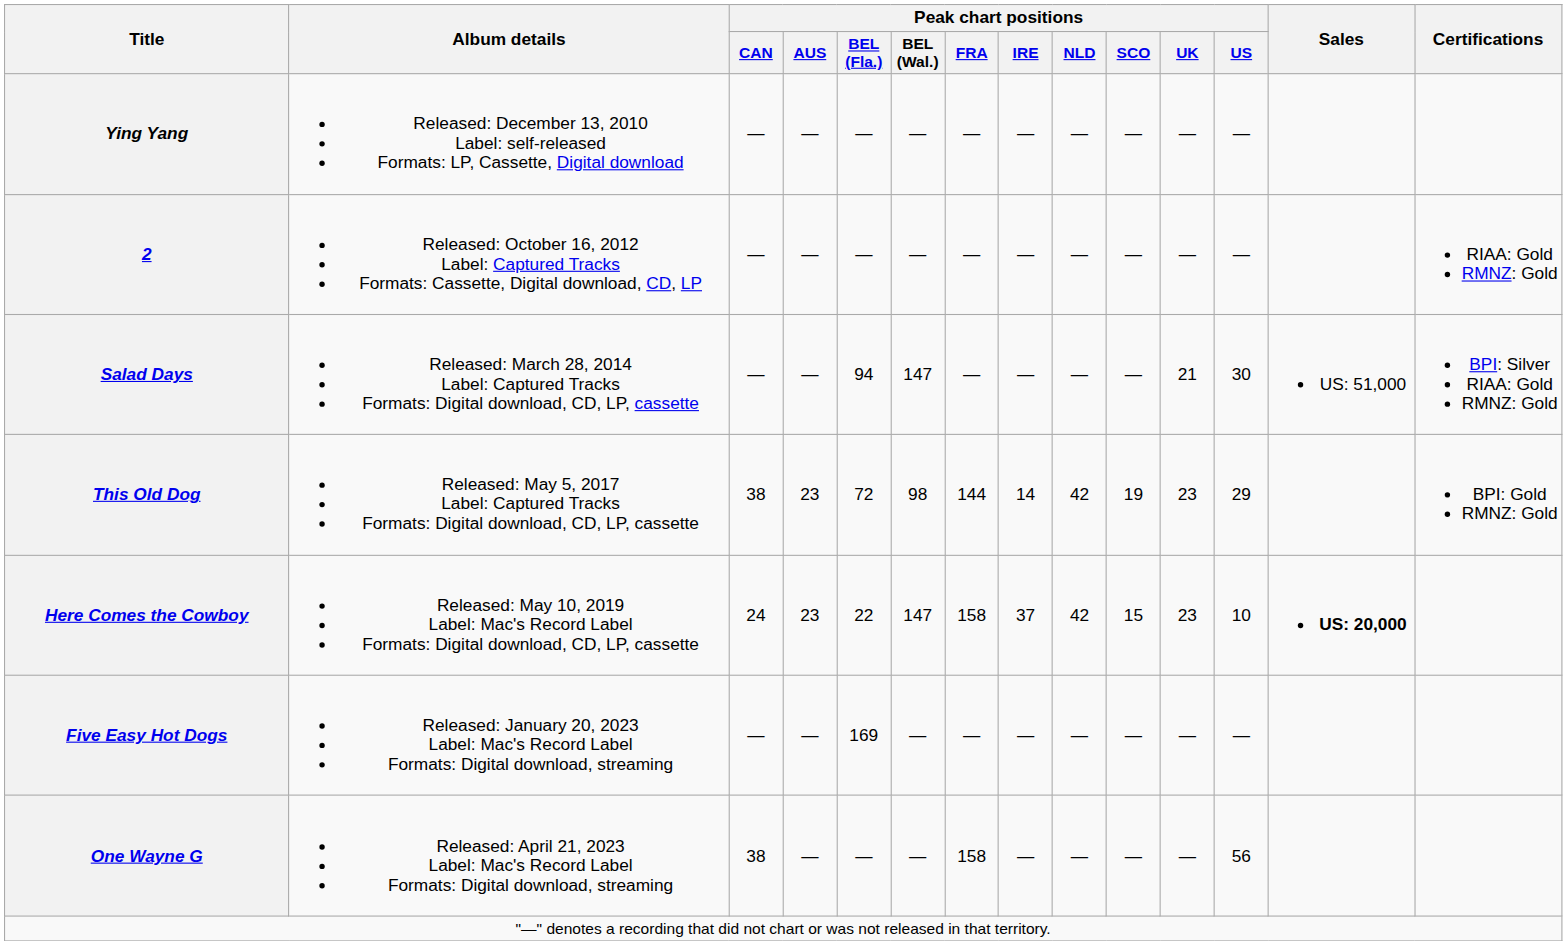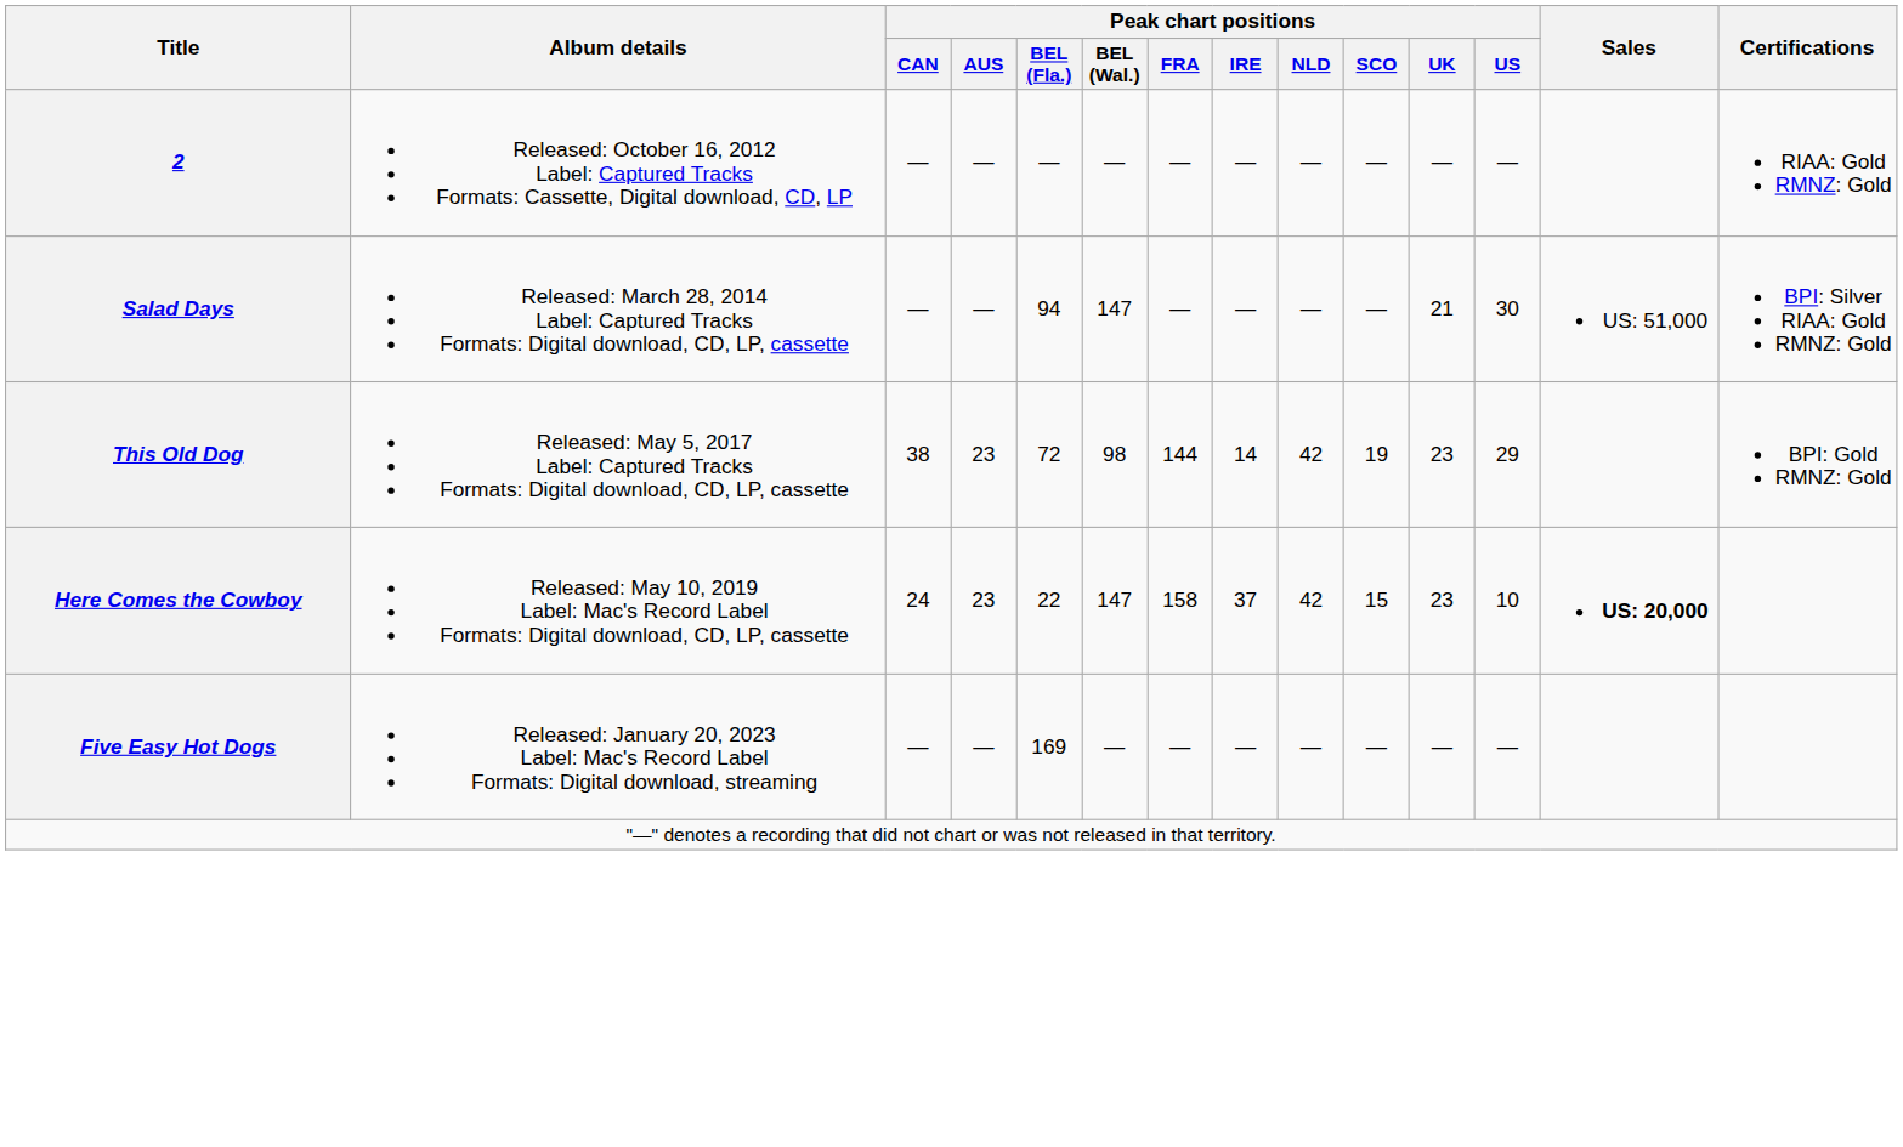- row: Ying Yang | Released: December 13, 2010 Label: self-released Formats: LP, Cassette, Digital download | — | — | — | — | — | — | — | — | — | —
- row: One Wayne G | Released: April 21, 2023 Label: Mac's Record Label Formats: Digital download, streaming | 38 | — | — | — | 158 | — | — | — | — | 56
